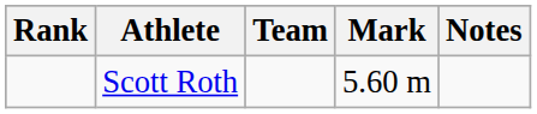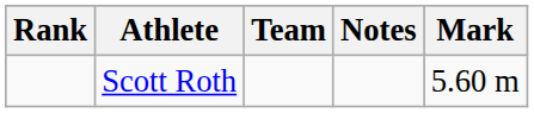columns swapped: Mark <-> Notes
